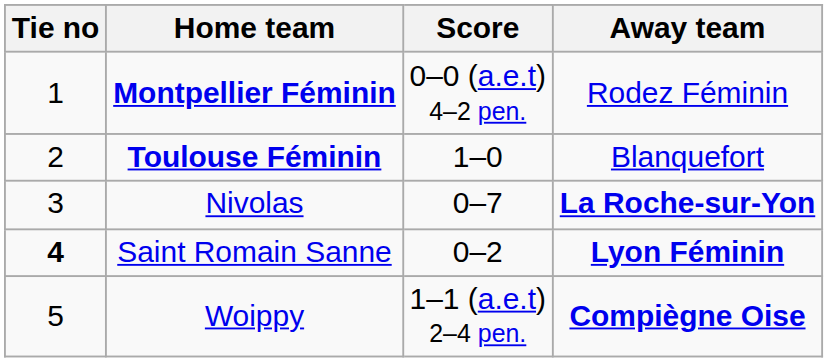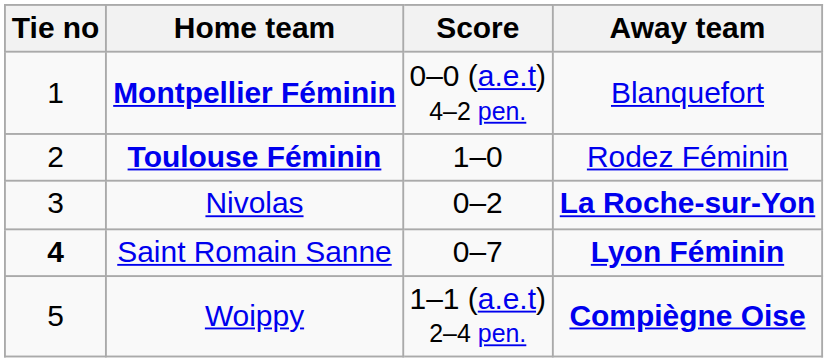Montpellier Féminin | Away team: Rodez Féminin -> Blanquefort
Toulouse Féminin | Away team: Blanquefort -> Rodez Féminin
Nivolas | Score: 0–7 -> 0–2
Saint Romain Sanne | Score: 0–2 -> 0–7
